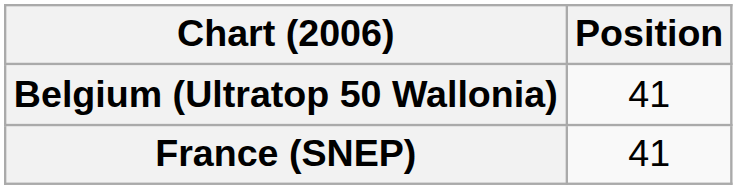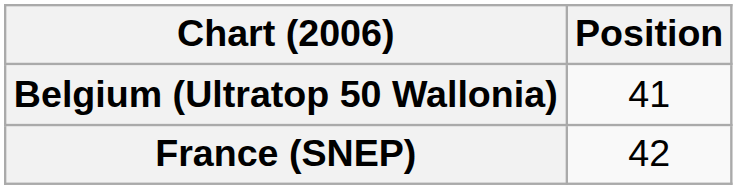France (SNEP) | Position: 41 -> 42
